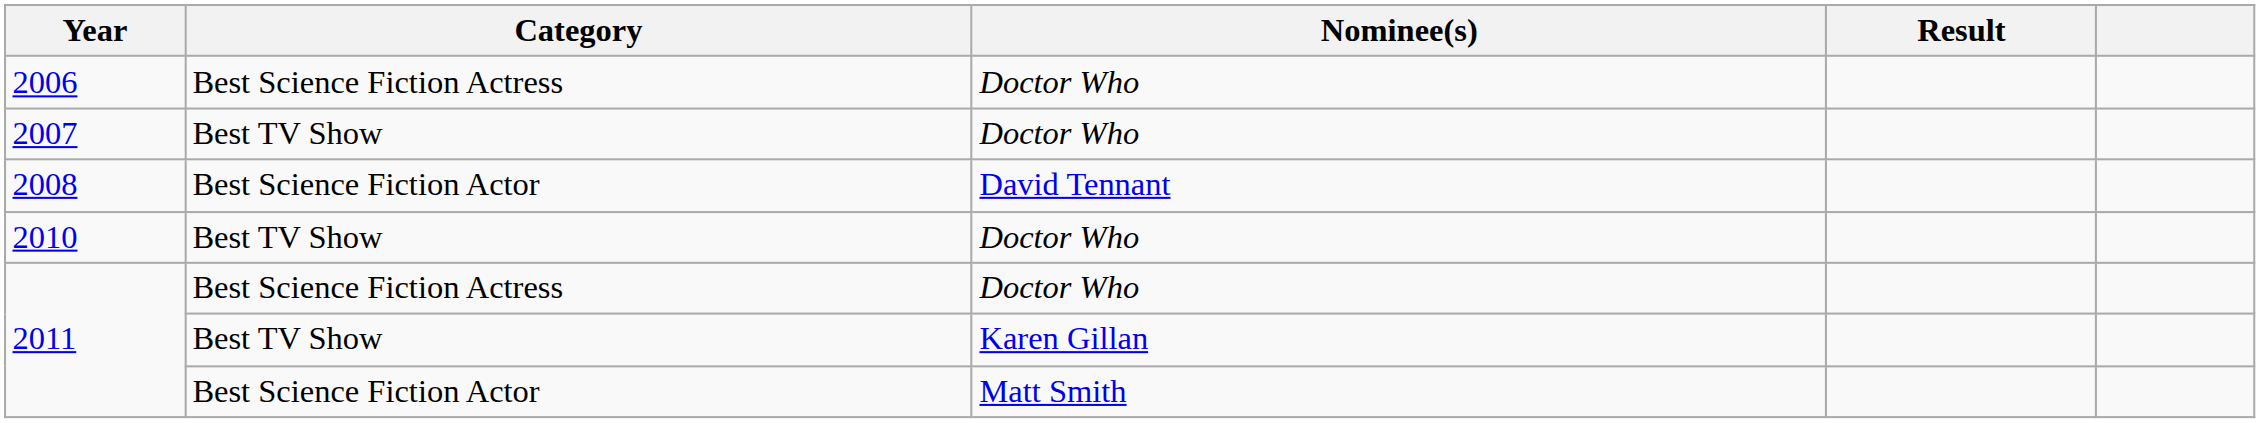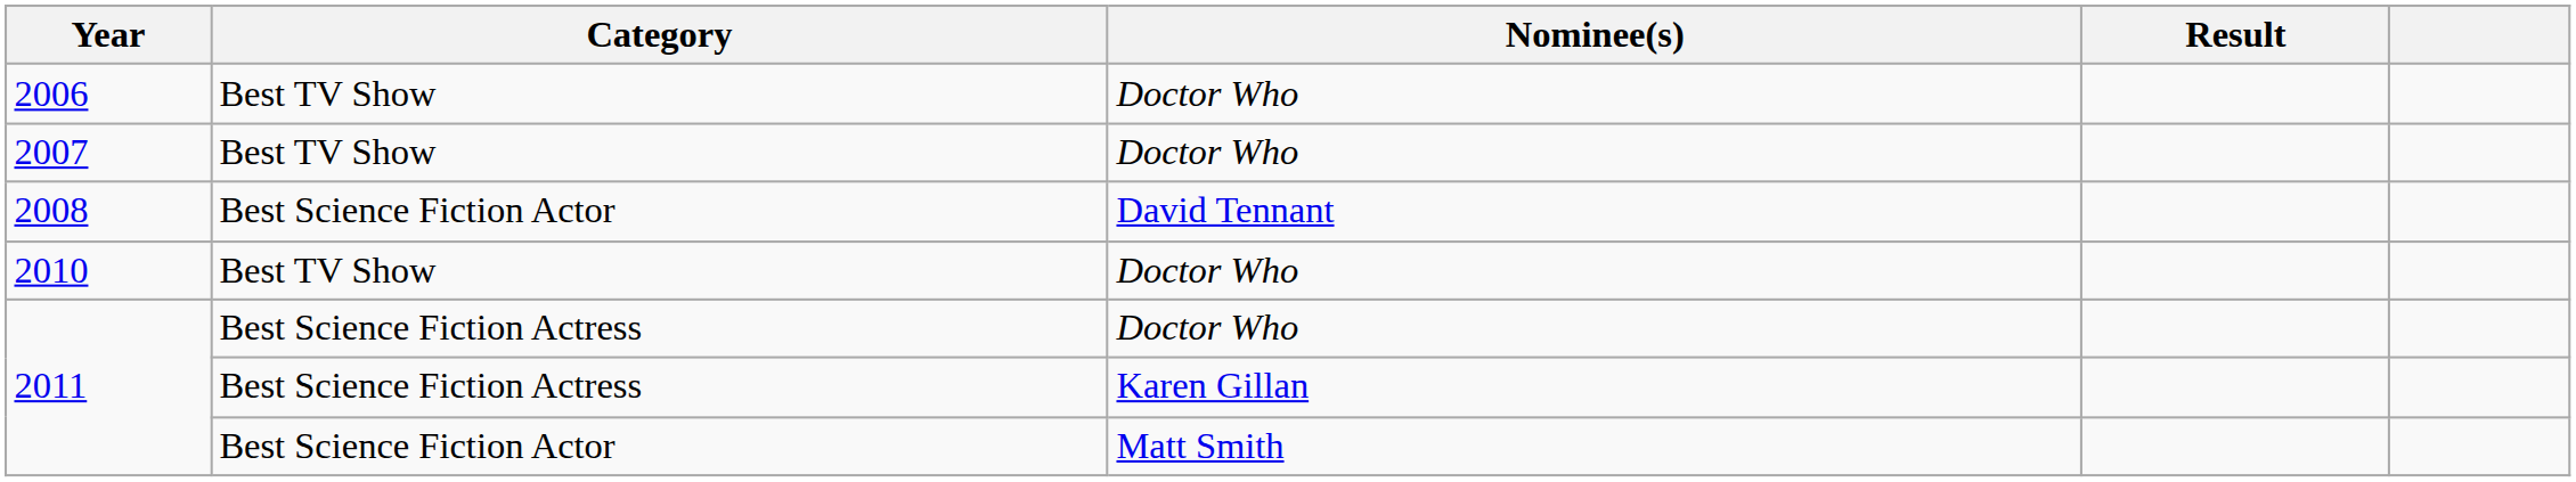2006 | Category: Best Science Fiction Actress -> Best TV Show
2011 / Karen Gillan | Category: Best TV Show -> Best Science Fiction Actress
